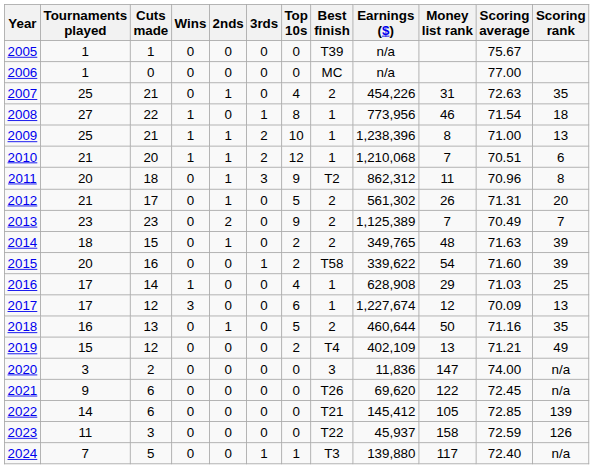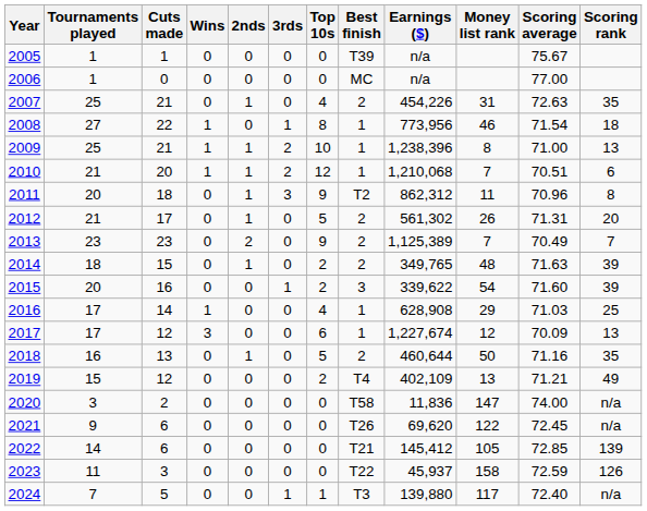2015 | Best finish: T58 -> 3
2020 | Best finish: 3 -> T58
